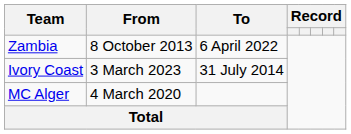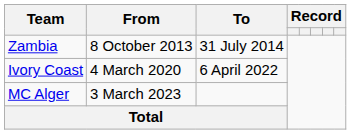Zambia | To: 6 April 2022 -> 31 July 2014
Ivory Coast | From: 3 March 2023 -> 4 March 2020
Ivory Coast | To: 31 July 2014 -> 6 April 2022
MC Alger | From: 4 March 2020 -> 3 March 2023
